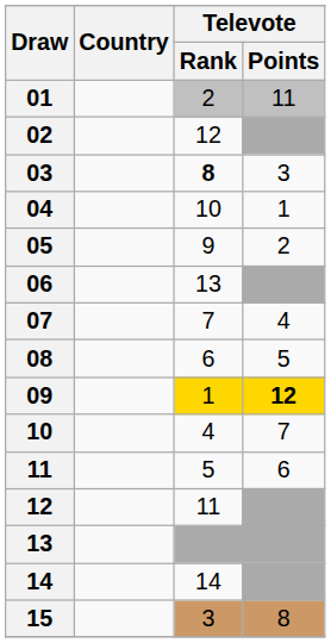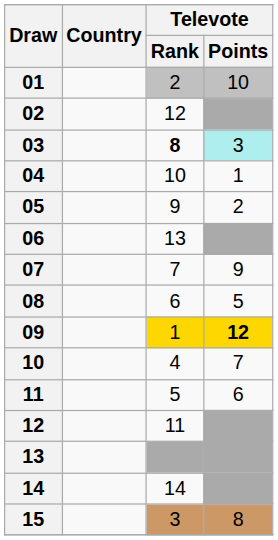01 | Televote / Points: 11 -> 10
03 | Televote / Points: no background -> paleturquoise background
07 | Televote / Points: 4 -> 9
